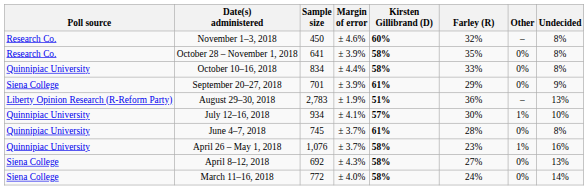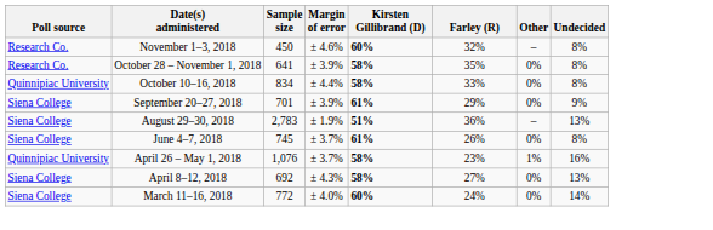August 29–30, 2018 | Poll source: Liberty Opinion Research (R-Reform Party) -> Siena College
- row: Quinnipiac University | July 12–16, 2018 | 934 | ± 4.1% | 57% | 30% | 1% | 10%
June 4–7, 2018 | Poll source: Quinnipiac University -> Siena College
June 4–7, 2018 | Farley (R): 28% -> 26%
March 11–16, 2018 | Kirsten Gillibrand (D): 58% -> 60%
